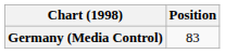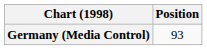Germany (Media Control) | Position: 83 -> 93
